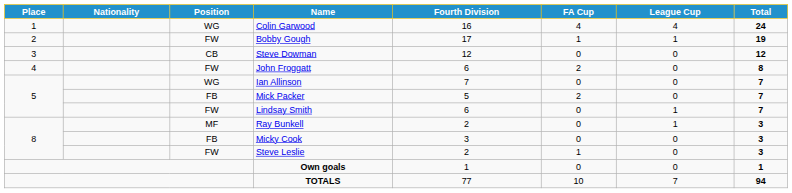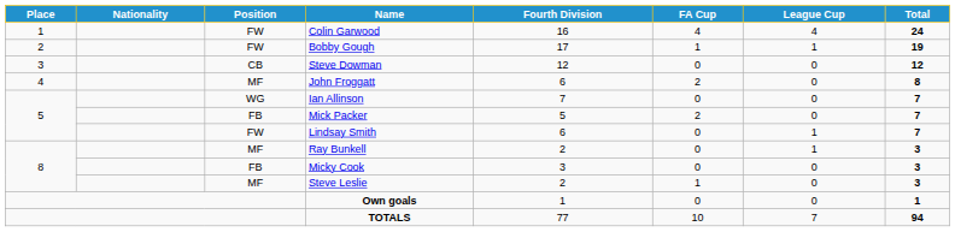Colin Garwood | Position: WG -> FW
John Froggatt | Position: FW -> MF
Steve Leslie | Position: FW -> MF
